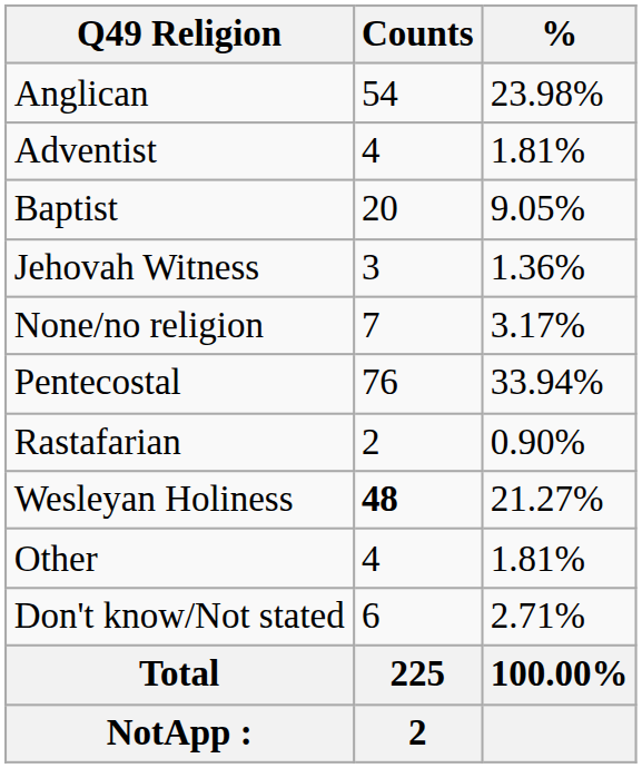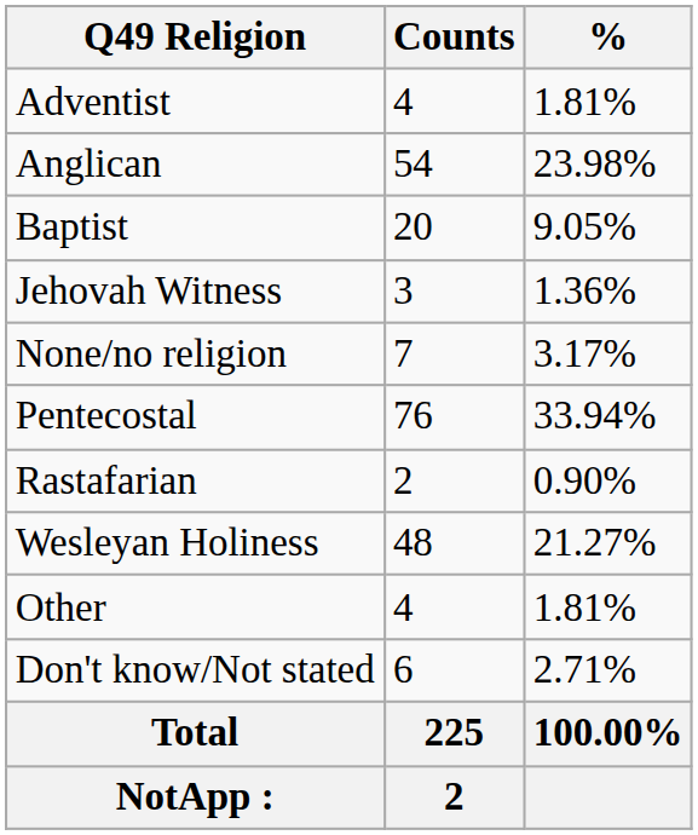rows swapped: Adventist <-> Anglican
Wesleyan Holiness | Counts: bold -> normal
